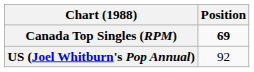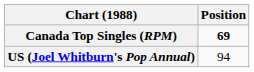US (Joel Whitburn's Pop Annual) | Position: 92 -> 94
